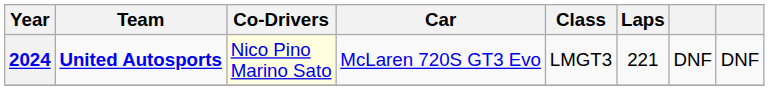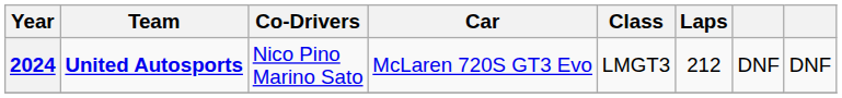2024 | Co-Drivers: lightyellow background -> no background
2024 | Laps: 221 -> 212
